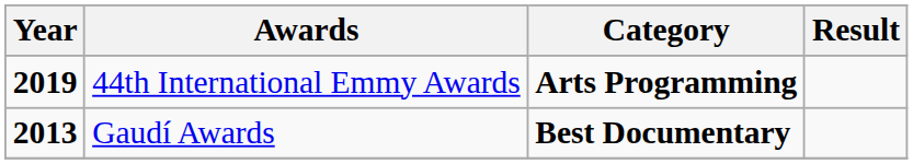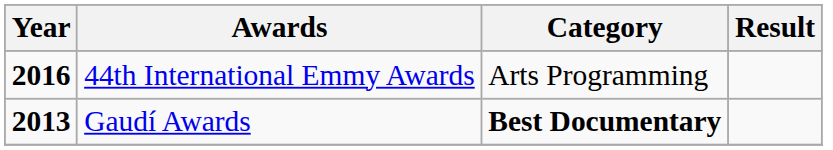44th International Emmy Awards | Year: 2019 -> 2016
44th International Emmy Awards | Category: bold -> normal
